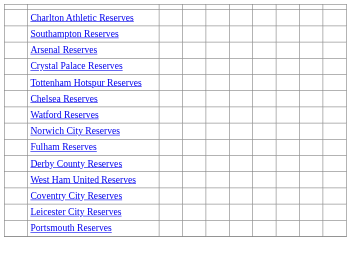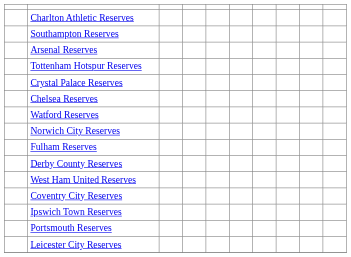rows swapped: Crystal Palace Reserves <-> Tottenham Hotspur Reserves
+ row: Ipswich Town Reserves
rows swapped: Leicester City Reserves <-> Portsmouth Reserves
